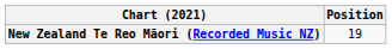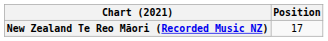New Zealand Te Reo Māori (Recorded Music NZ) | Position: 19 -> 17
